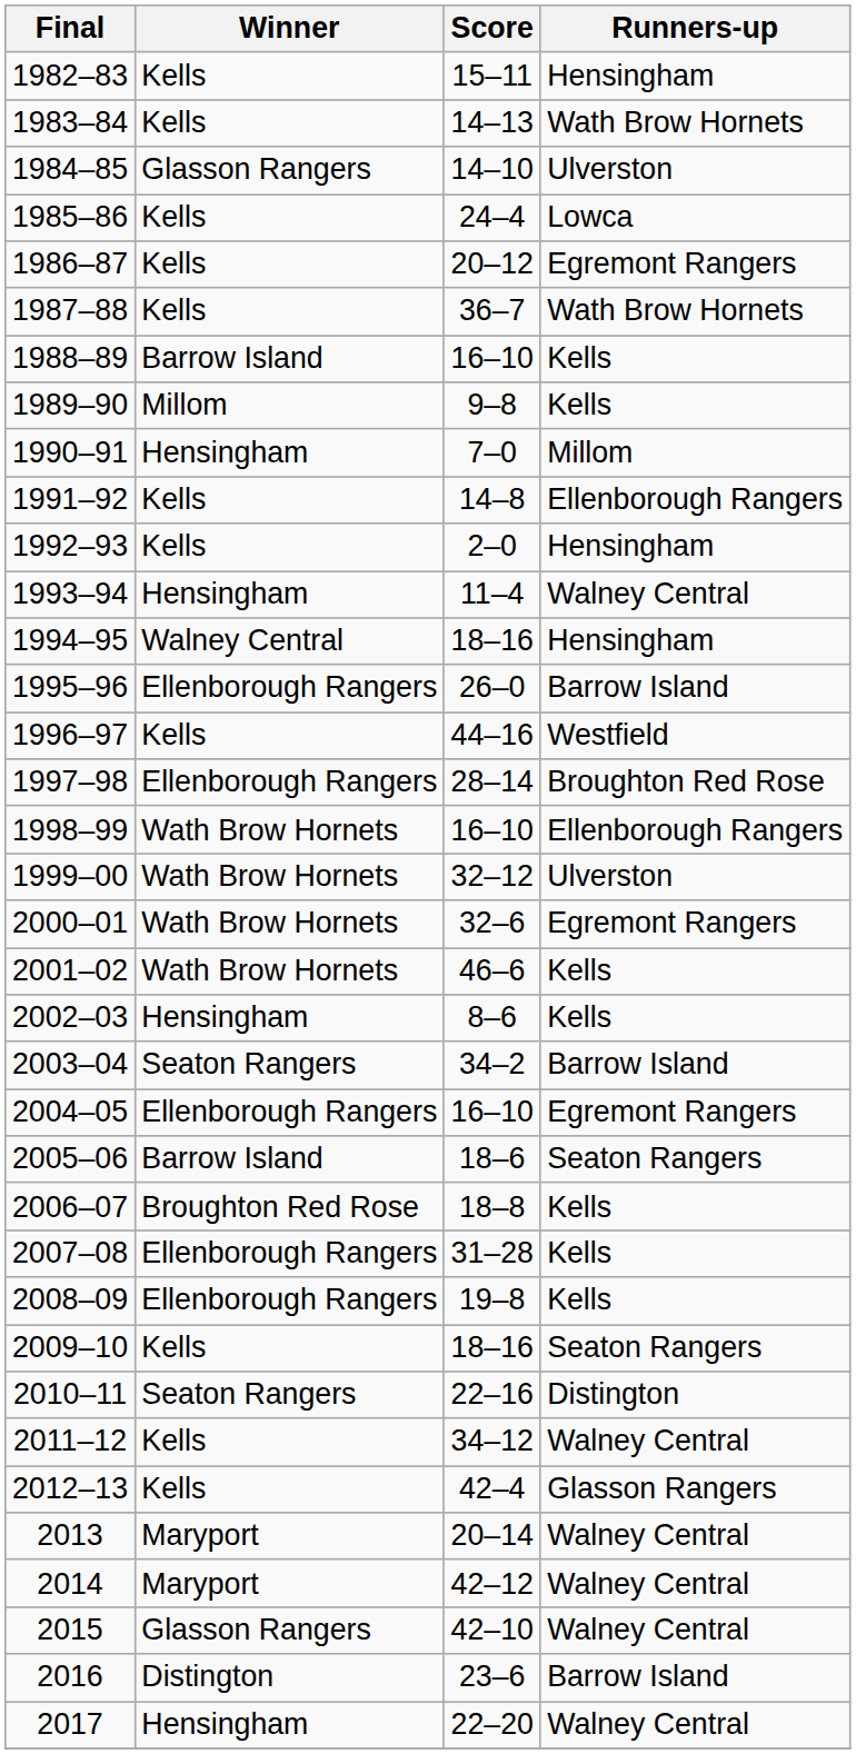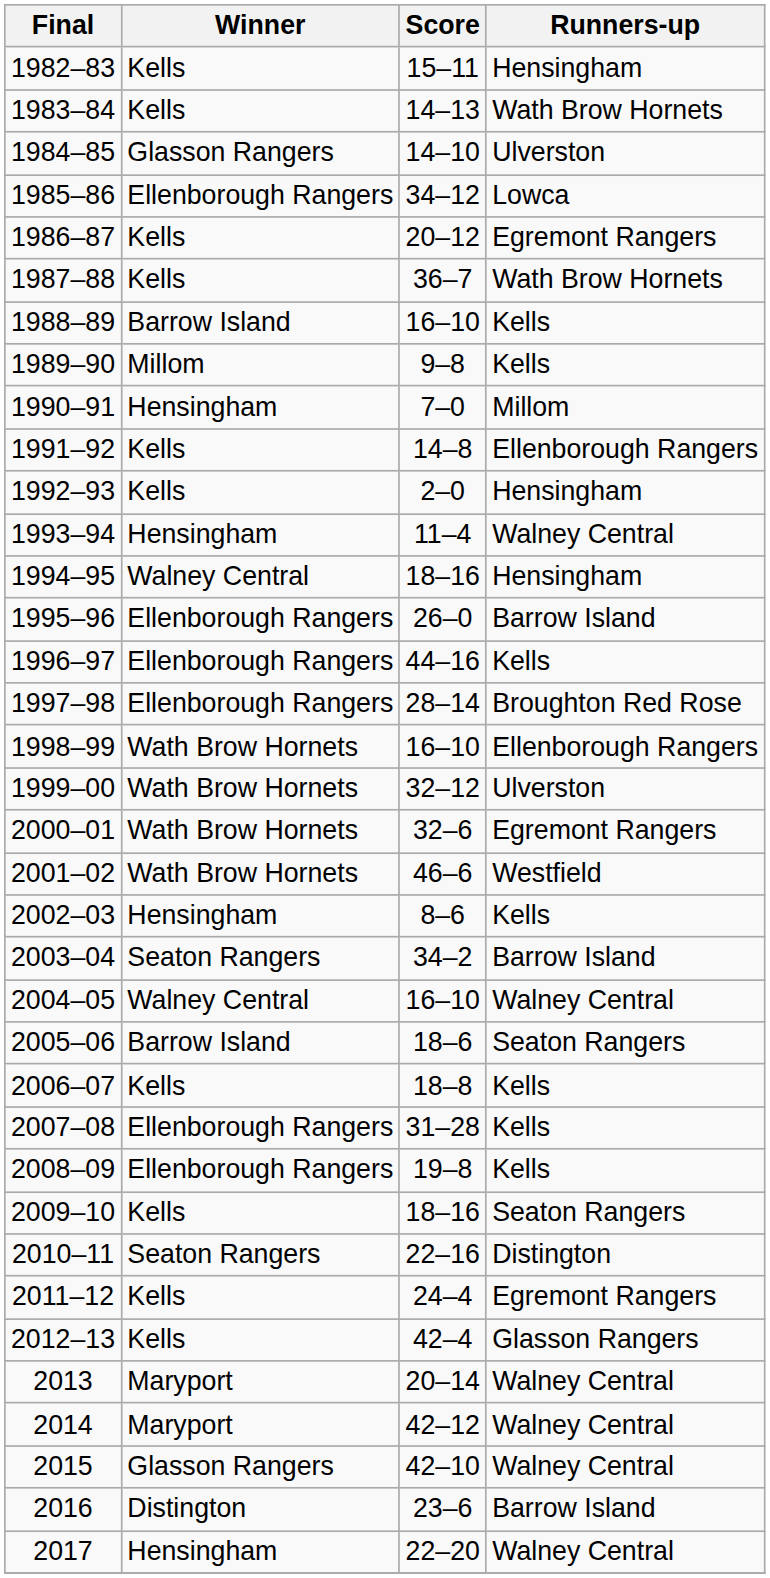1985–86 | Winner: Kells -> Ellenborough Rangers
1985–86 | Score: 24–4 -> 34–12
1996–97 | Winner: Kells -> Ellenborough Rangers
1996–97 | Runners-up: Westfield -> Kells
2001–02 | Runners-up: Kells -> Westfield
2004–05 | Winner: Ellenborough Rangers -> Walney Central
2004–05 | Runners-up: Egremont Rangers -> Walney Central
2006–07 | Winner: Broughton Red Rose -> Kells
2011–12 | Score: 34–12 -> 24–4
2011–12 | Runners-up: Walney Central -> Egremont Rangers
